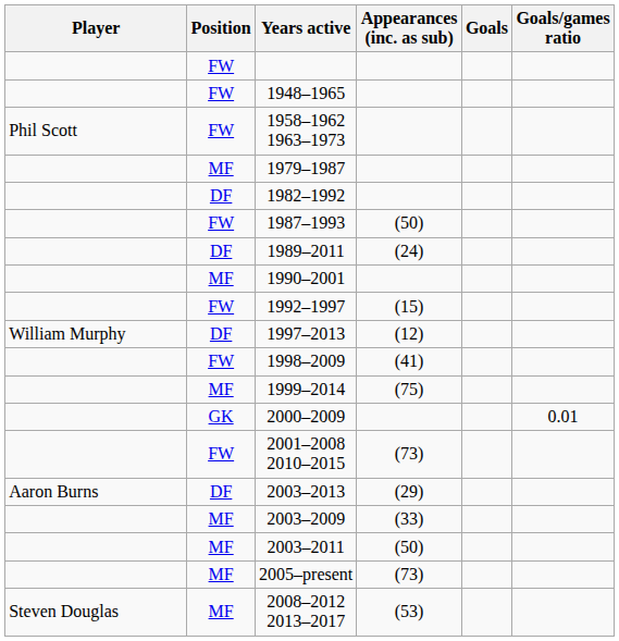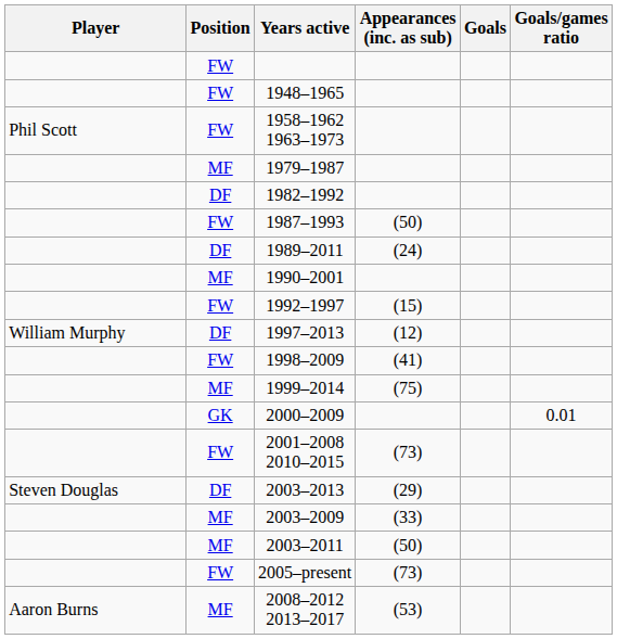2003–2013 | Player: Aaron Burns -> Steven Douglas
2005–present | Position: MF -> FW
2008–2012 2013–2017 | Player: Steven Douglas -> Aaron Burns
